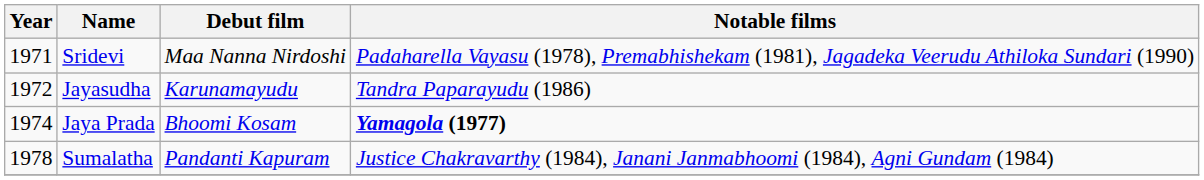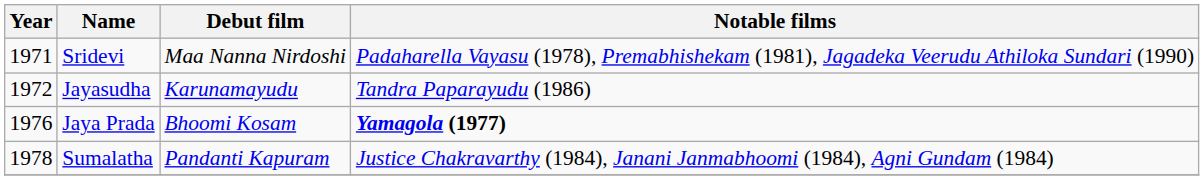Jaya Prada | Year: 1974 -> 1976
